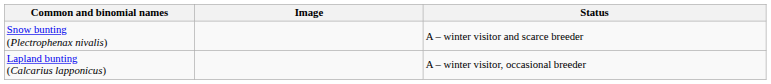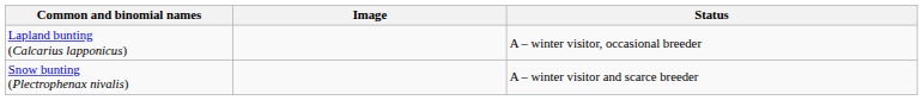rows swapped: Lapland bunting (Calcarius lapponicus) <-> Snow bunting (Plectrophenax nivalis)
